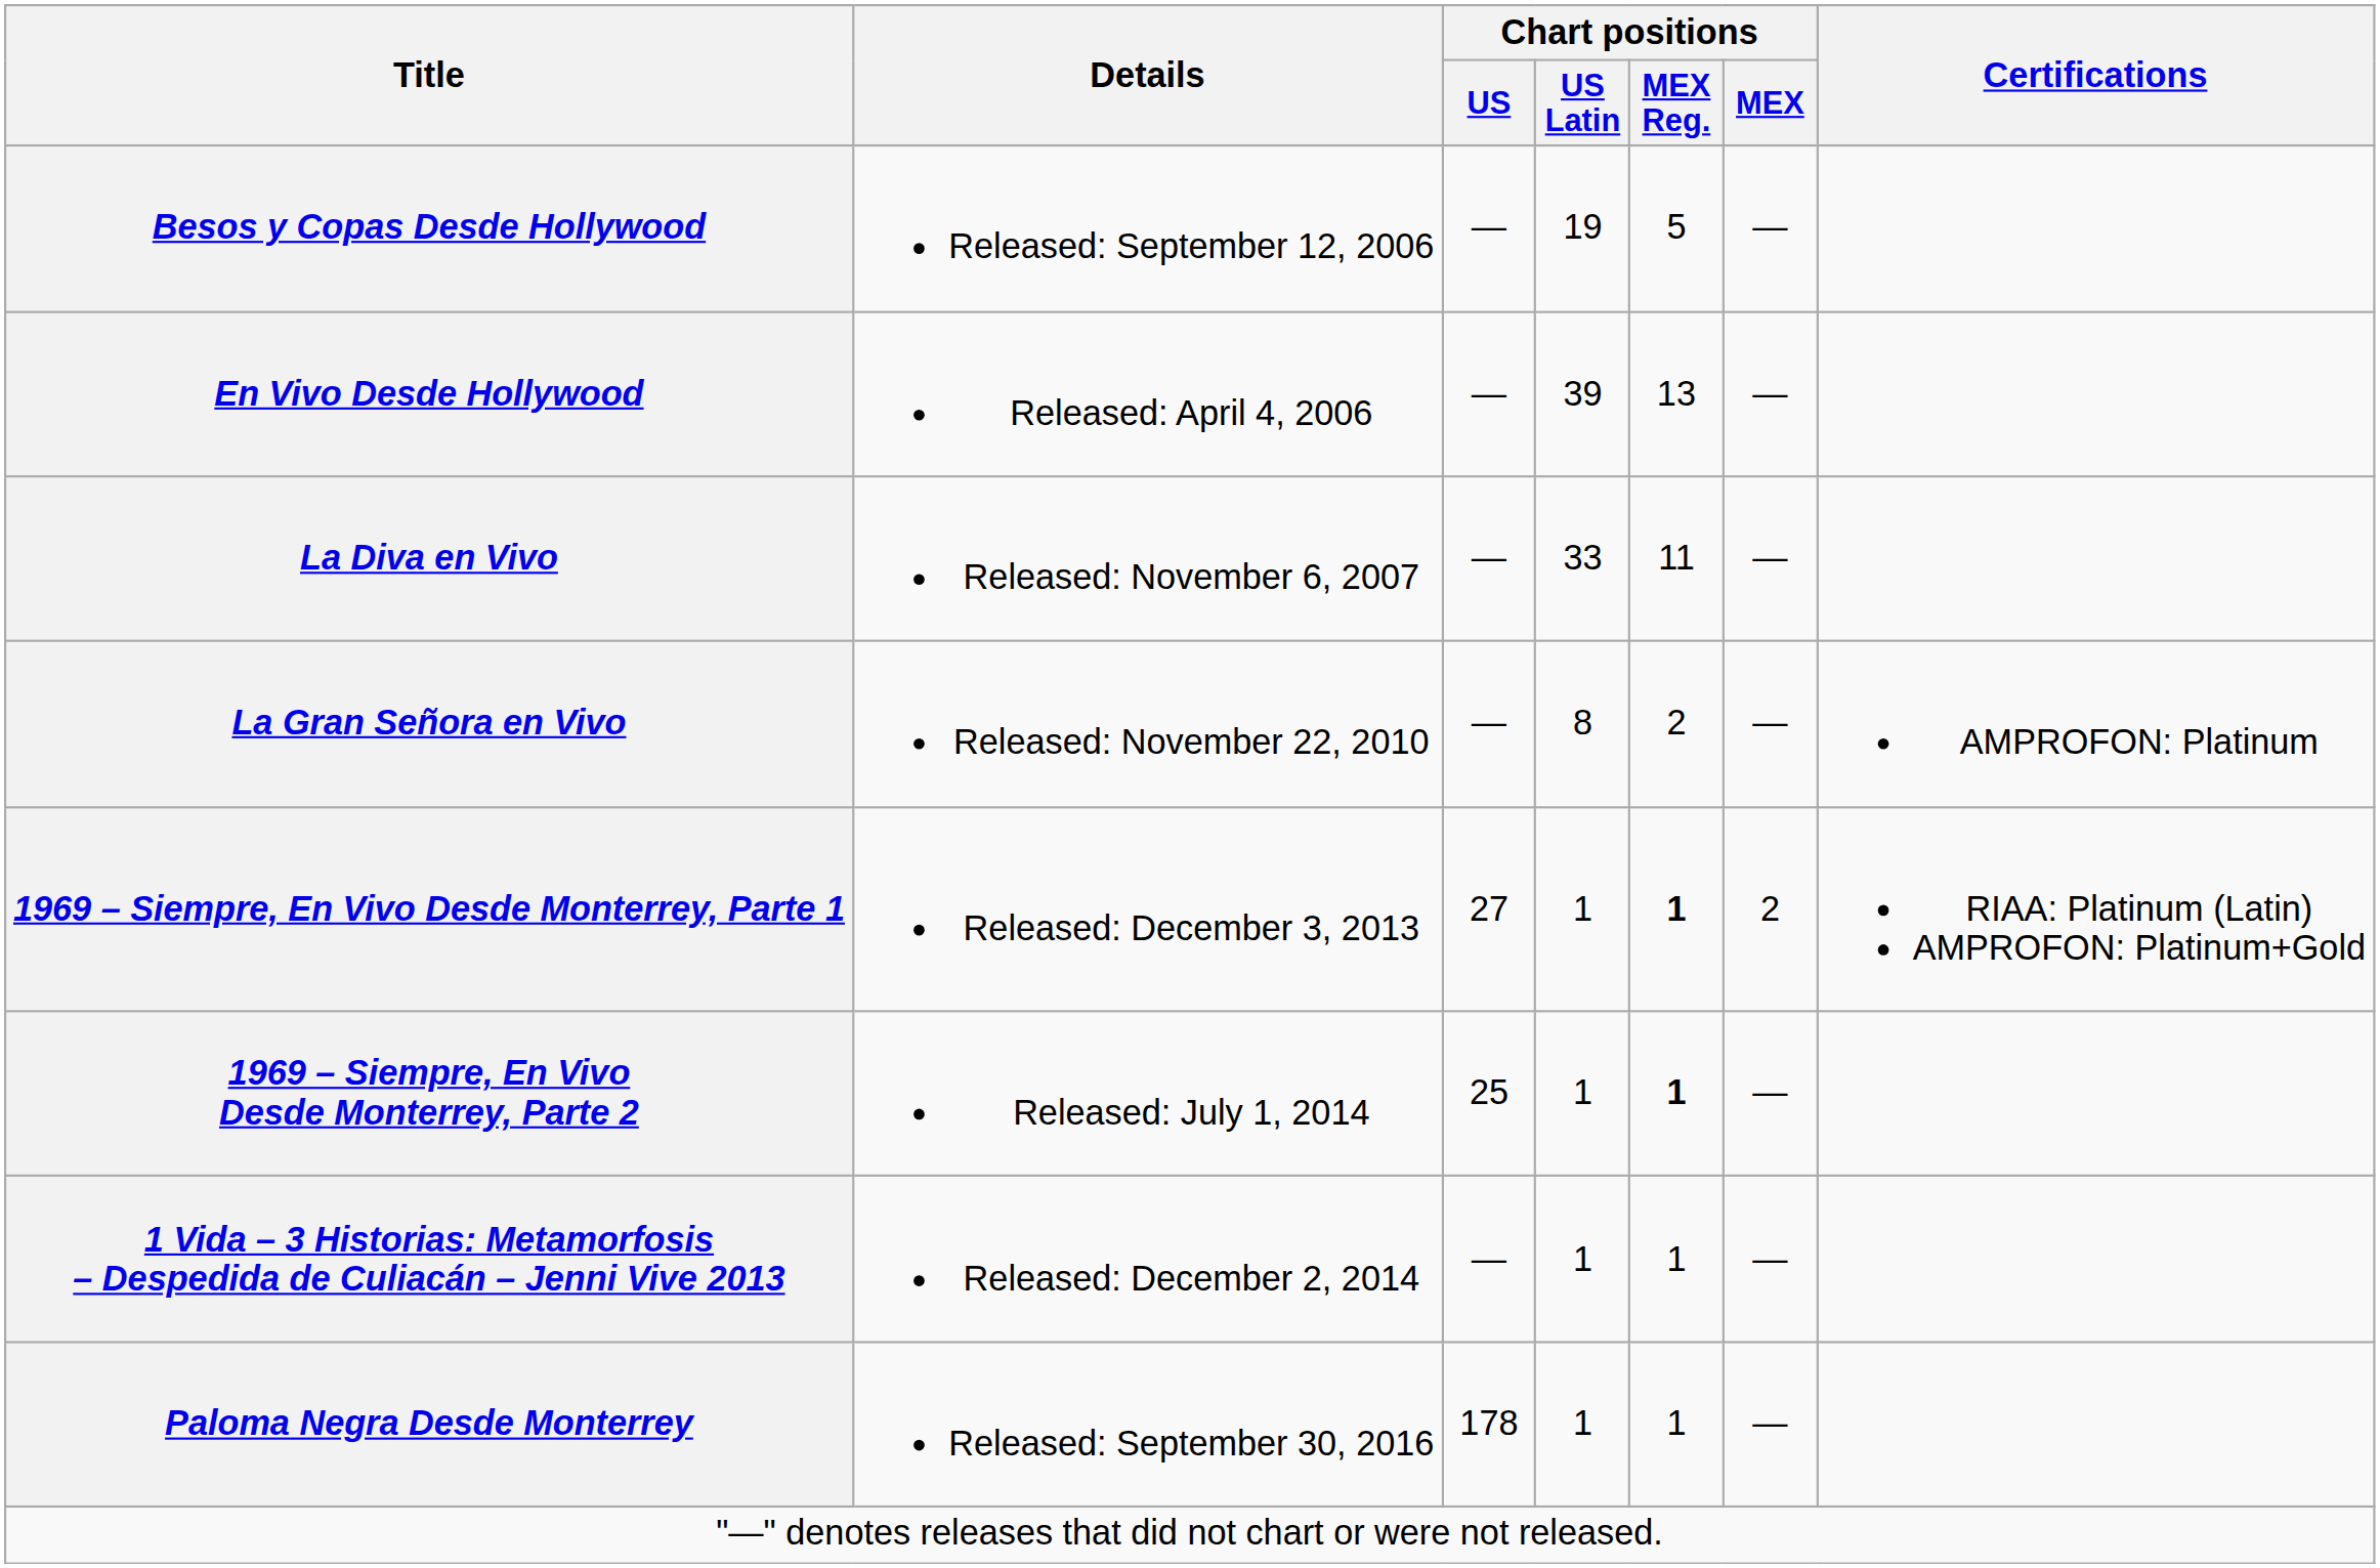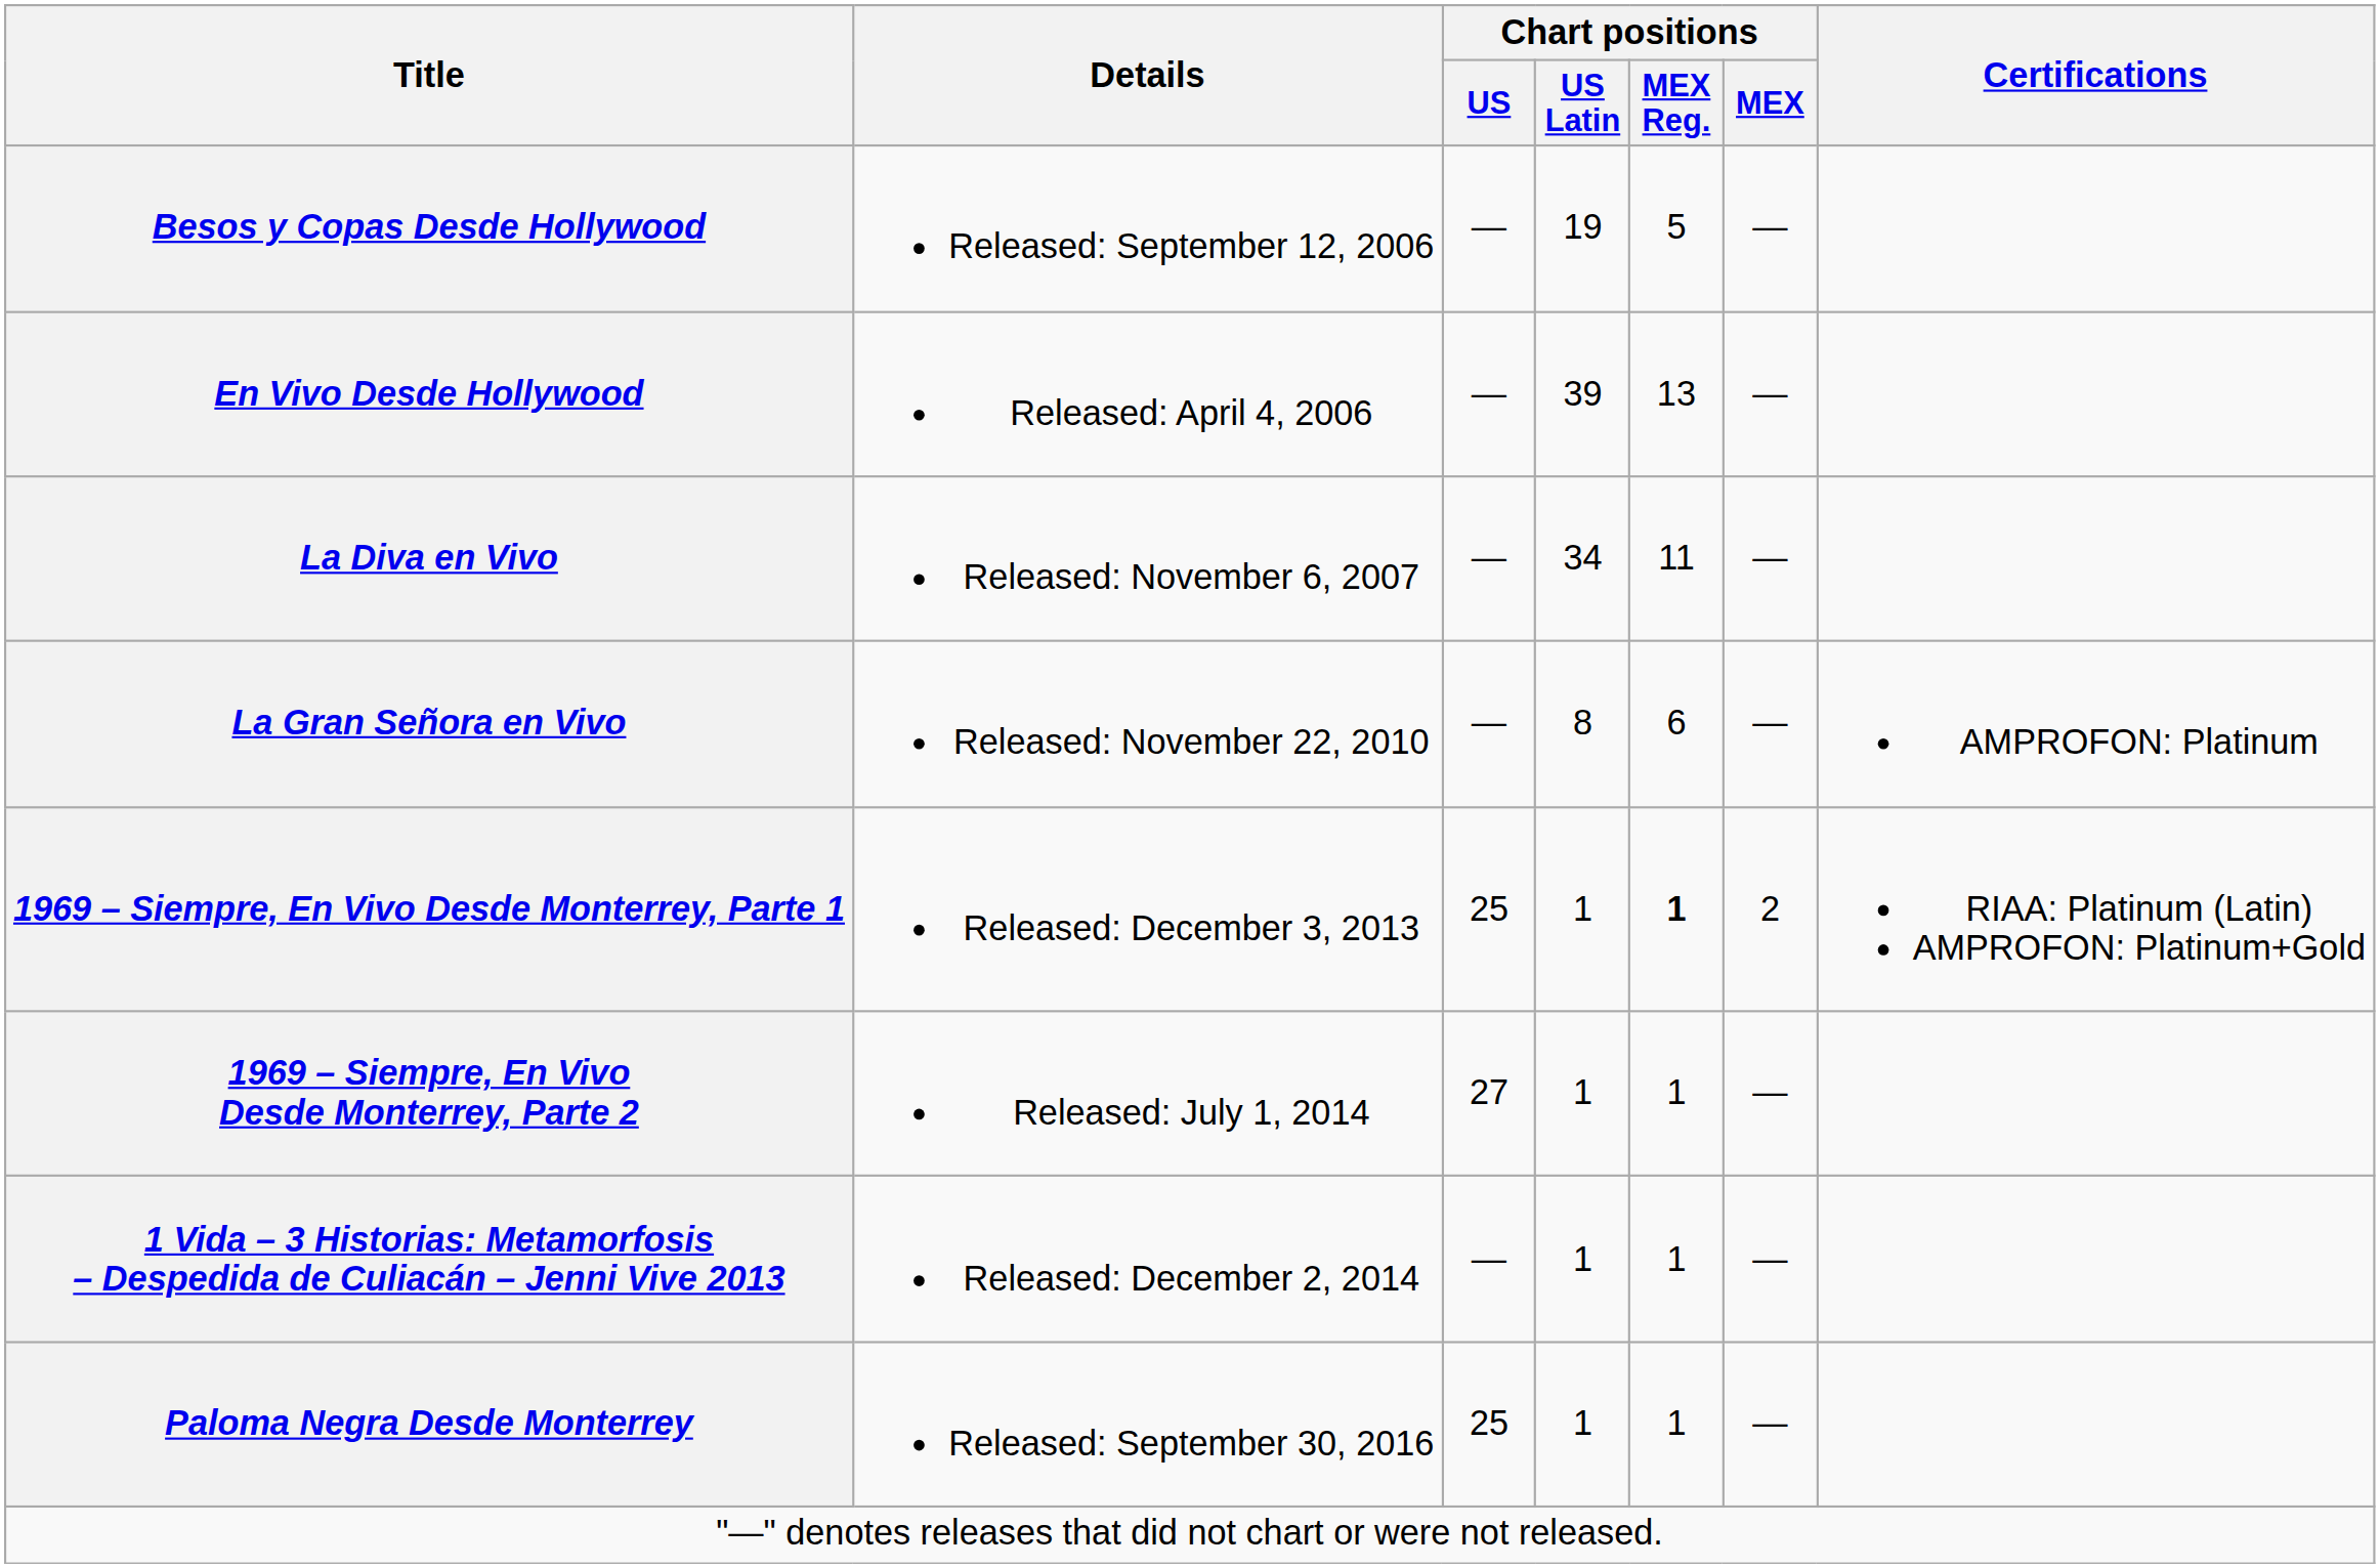La Diva en Vivo | Chart positions / US Latin: 33 -> 34
La Gran Señora en Vivo | Chart positions / MEX Reg.: 2 -> 6
1969 – Siempre, En Vivo Desde Monterrey, Parte 1 | Chart positions / US: 27 -> 25
1969 – Siempre, En Vivo Desde Monterrey, Parte 2 | Chart positions / US: 25 -> 27
1969 – Siempre, En Vivo Desde Monterrey, Parte 2 | Chart positions / MEX Reg.: bold -> normal
Paloma Negra Desde Monterrey | Chart positions / US: 178 -> 25
